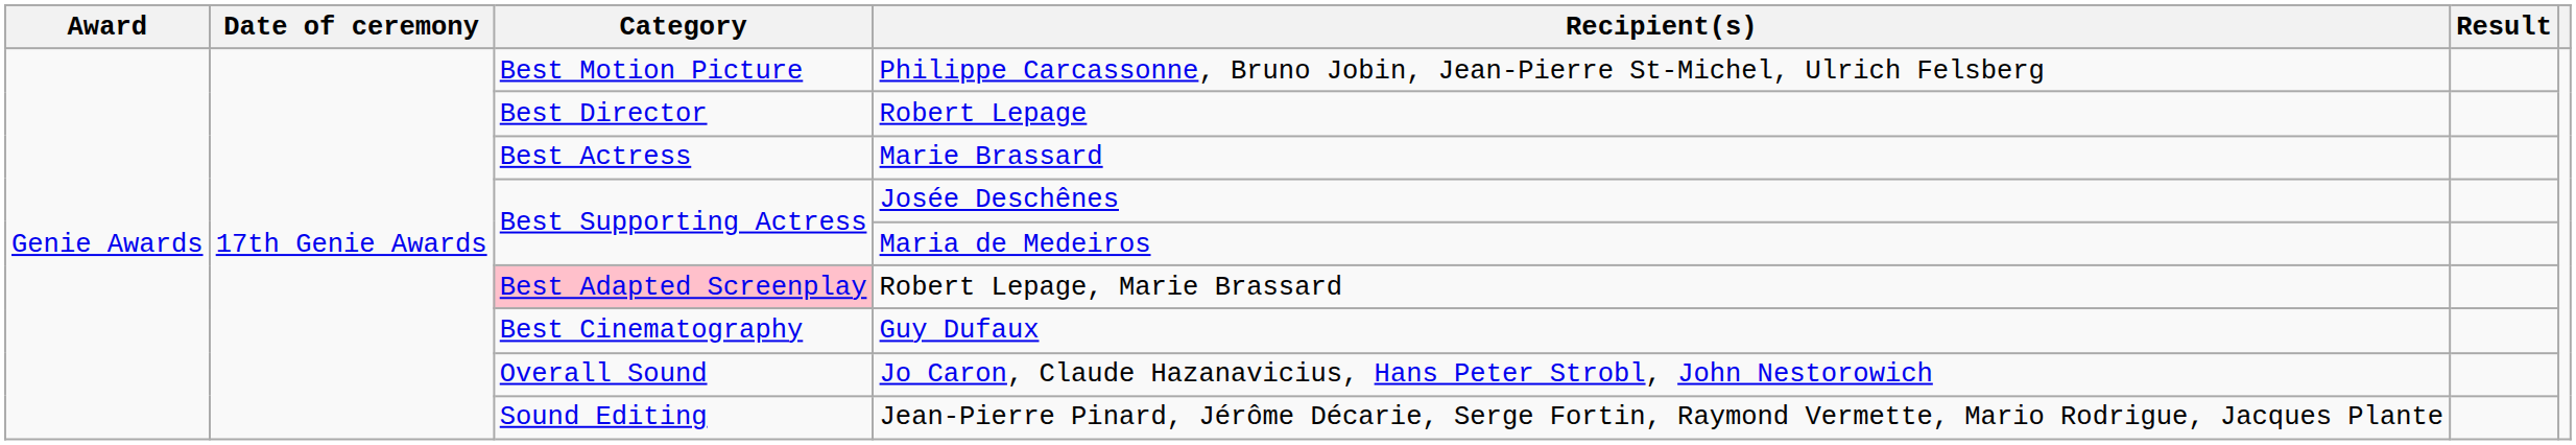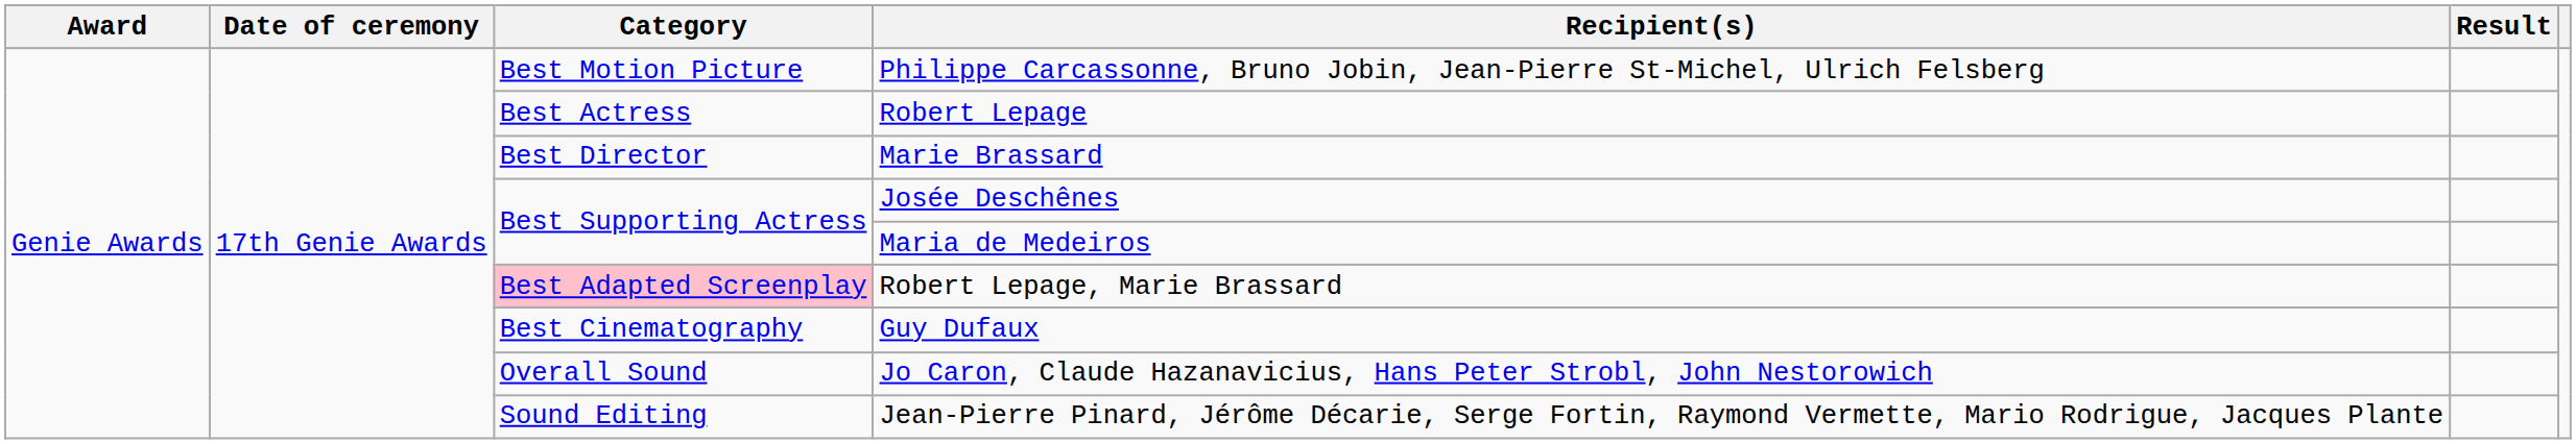Robert Lepage | Category: Best Director -> Best Actress
Marie Brassard | Category: Best Actress -> Best Director
